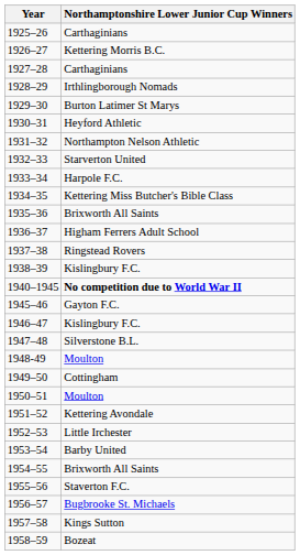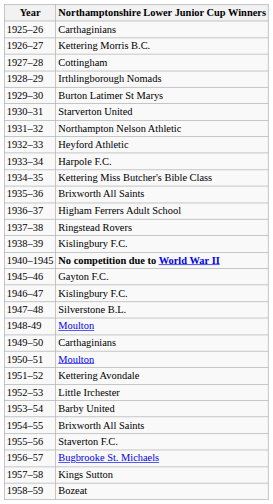1927–28 | Northamptonshire Lower Junior Cup Winners: Carthaginians -> Cottingham
1930–31 | Northamptonshire Lower Junior Cup Winners: Heyford Athletic -> Starverton United
1932–33 | Northamptonshire Lower Junior Cup Winners: Starverton United -> Heyford Athletic
1949–50 | Northamptonshire Lower Junior Cup Winners: Cottingham -> Carthaginians
